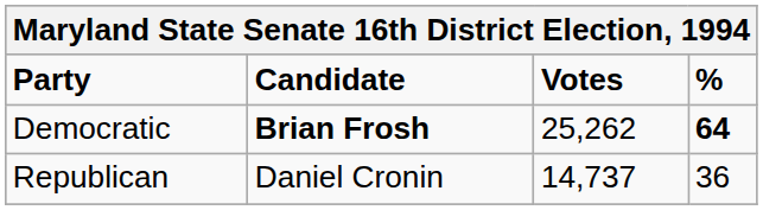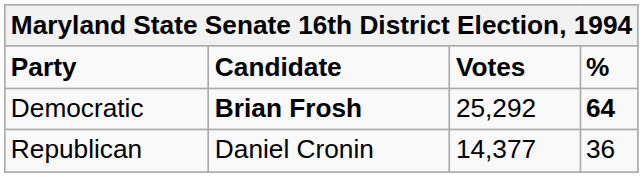Democratic | Votes: 25,262 -> 25,292
Republican | Votes: 14,737 -> 14,377
